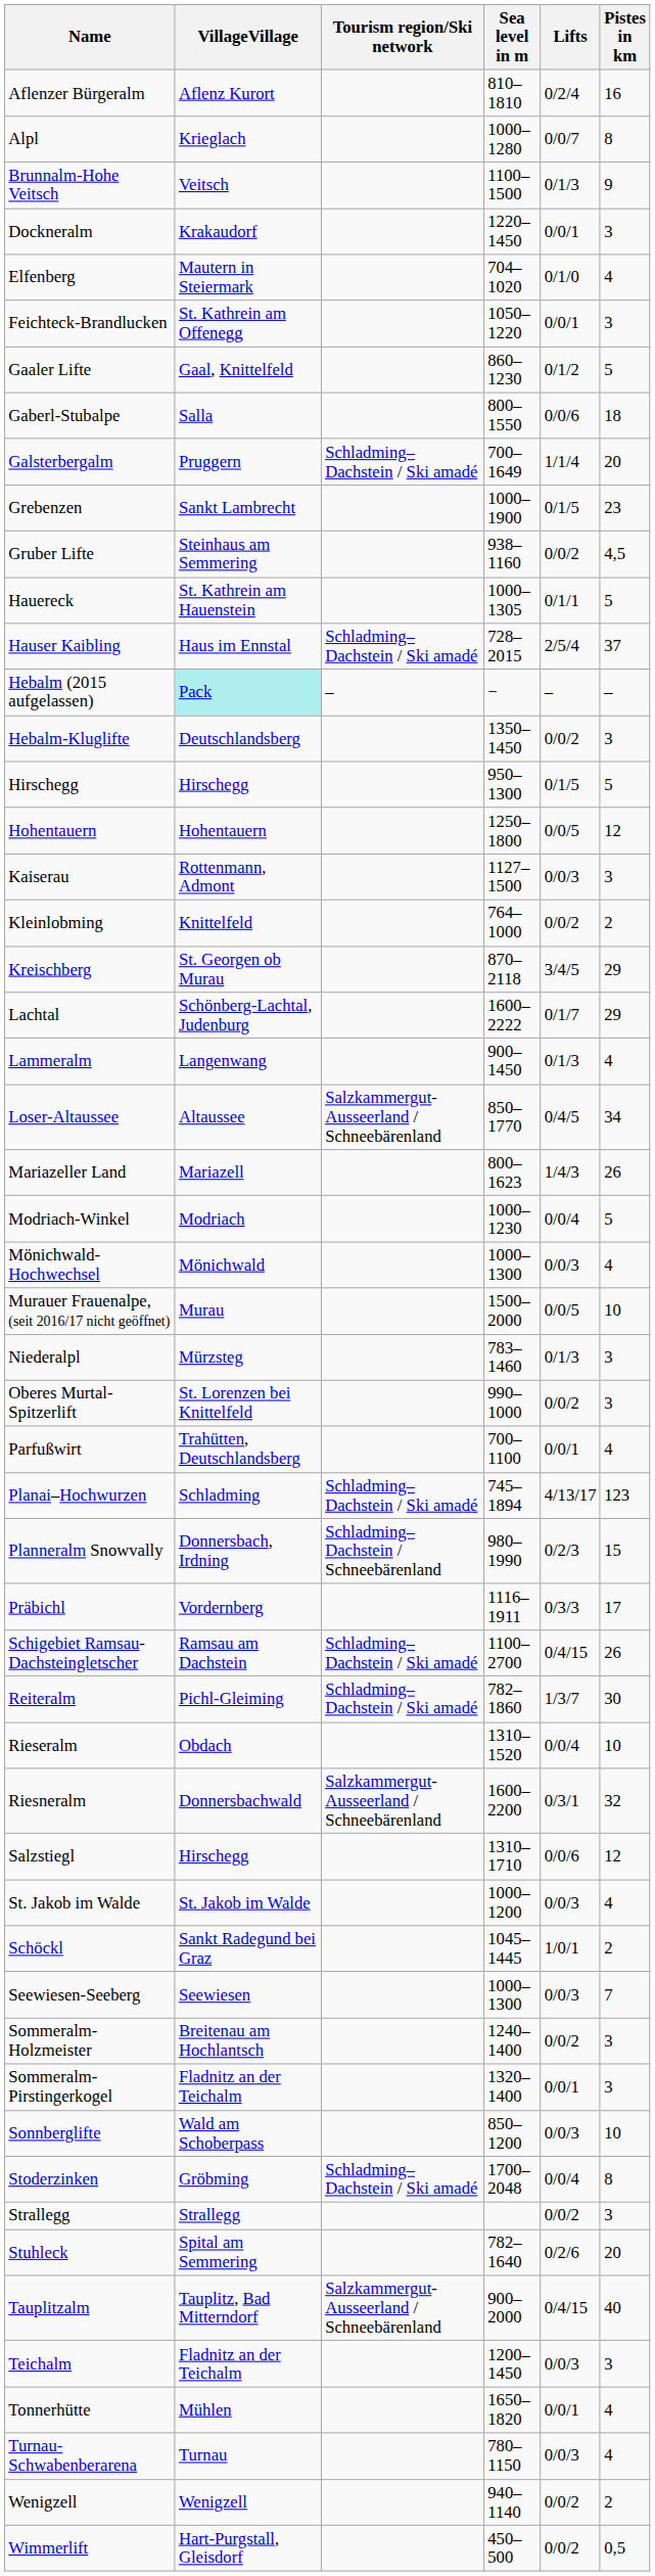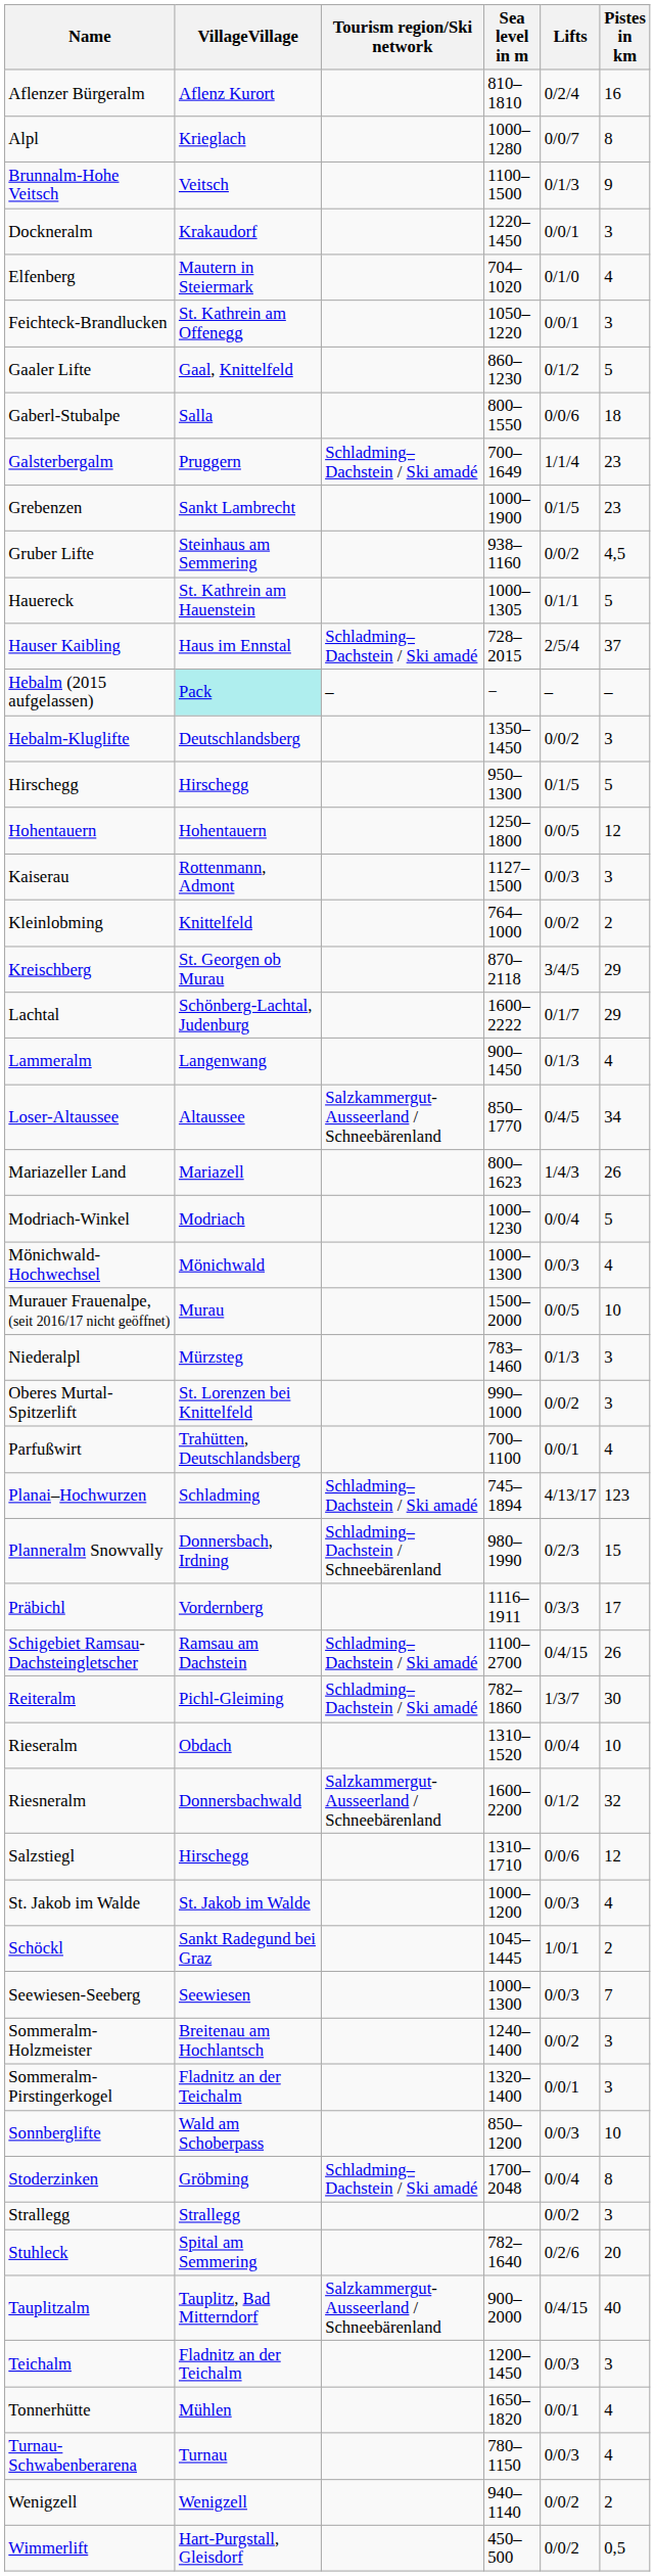Galsterbergalm | Pistes in km: 20 -> 23
Riesneralm | Lifts: 0/3/1 -> 0/1/2
